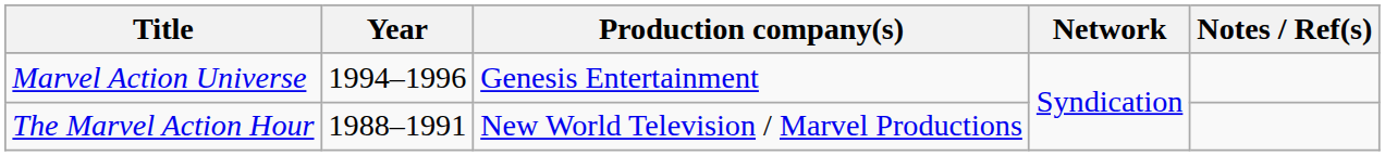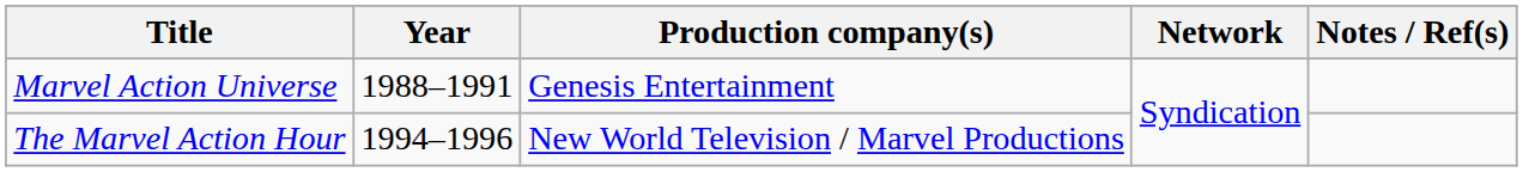Marvel Action Universe | Year: 1994–1996 -> 1988–1991
The Marvel Action Hour | Year: 1988–1991 -> 1994–1996
